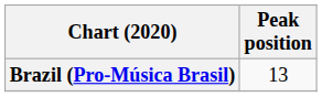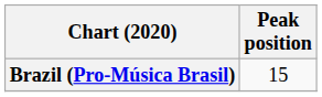Brazil (Pro-Música Brasil) | Peak position: 13 -> 15
